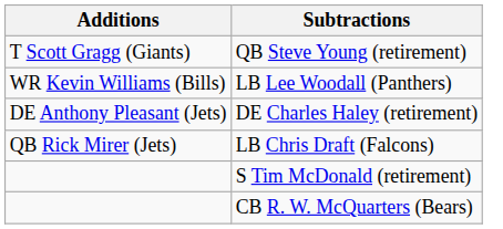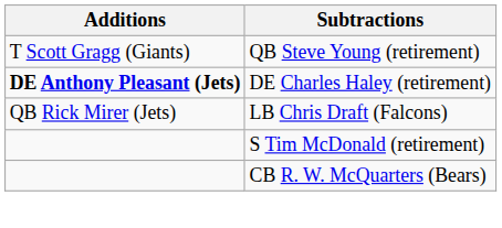- row: WR Kevin Williams (Bills) | LB Lee Woodall (Panthers)
DE Charles Haley (retirement) | Additions: normal -> bold
